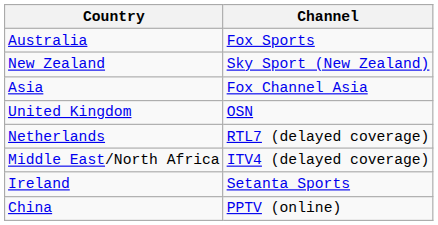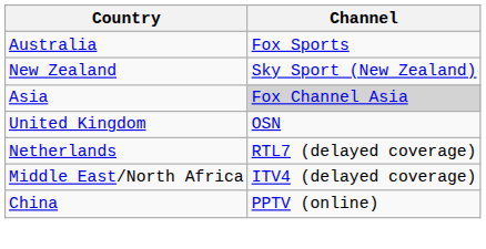Asia | Channel: no background -> lightgrey background
- row: Ireland | Setanta Sports
